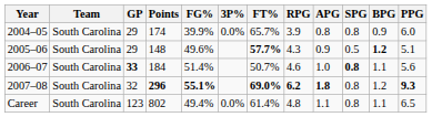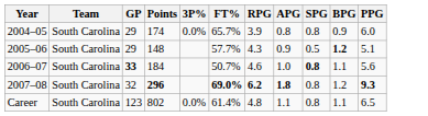- column: FG% | 39.9% | 49.6% | 51.4% | 55.1% | 49.4%
2005–06 | FT%: bold -> normal
